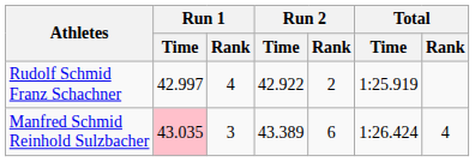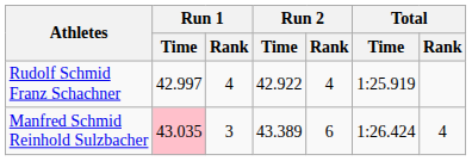Rudolf Schmid Franz Schachner | Run 2 / Rank: 2 -> 4
